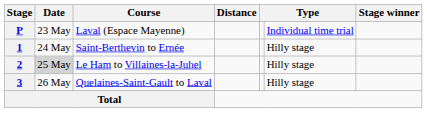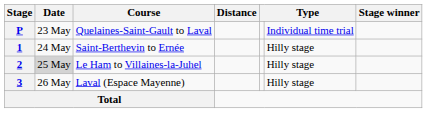P | Course: Laval (Espace Mayenne) -> Quelaines-Saint-Gault to Laval
3 | Course: Quelaines-Saint-Gault to Laval -> Laval (Espace Mayenne)
